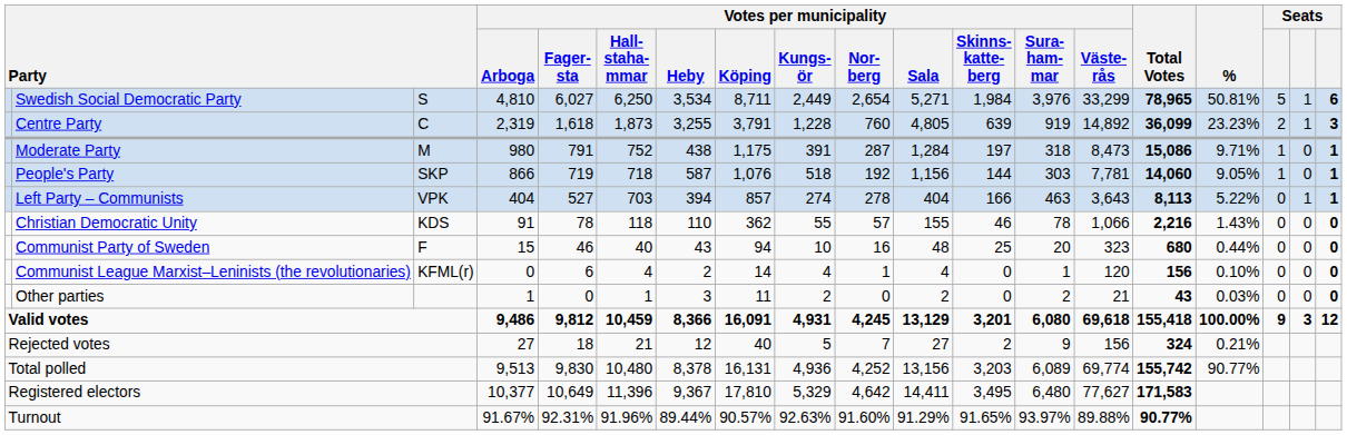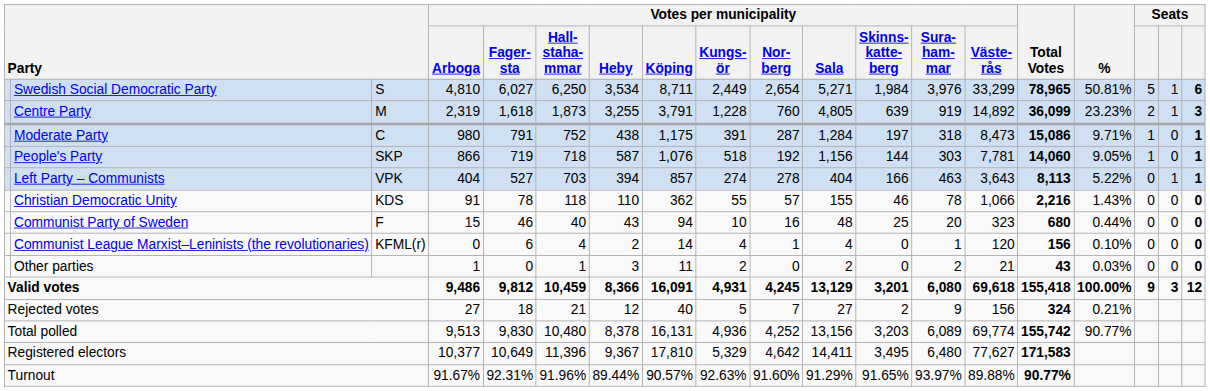Centre Party | column 3: C -> M
Moderate Party | column 3: M -> C
